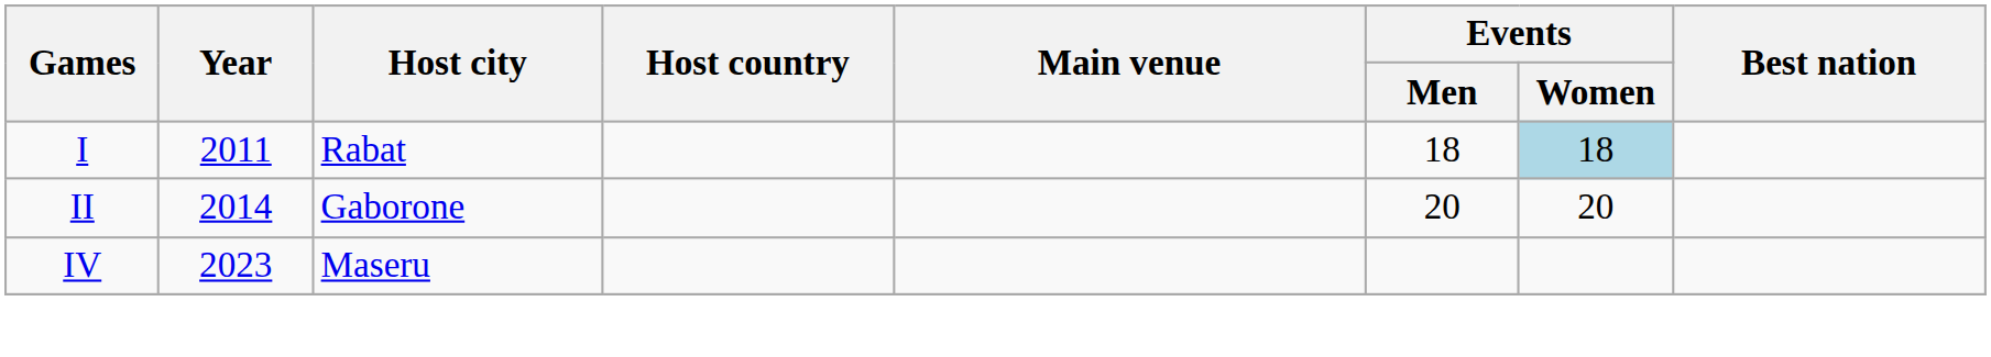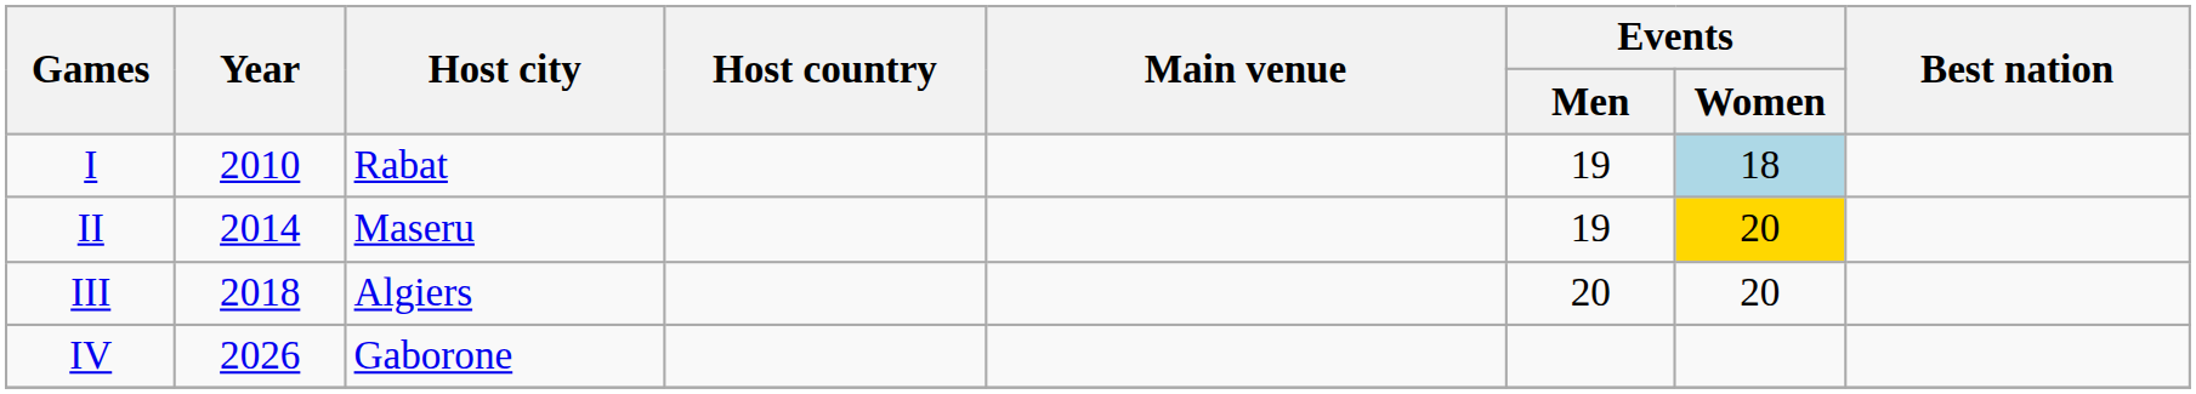I | Year: 2011 -> 2010
I | Events / Men: 18 -> 19
II | Host city: Gaborone -> Maseru
II | Events / Men: 20 -> 19
II | Events / Women: no background -> gold background
+ row: III | 2018 | Algiers | 20 | 20
IV | Year: 2023 -> 2026
IV | Host city: Maseru -> Gaborone
